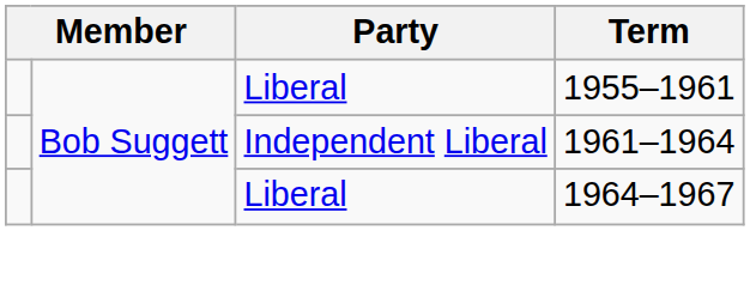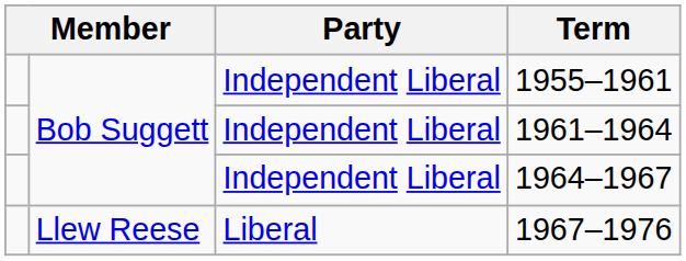1955–1961 | Party: Liberal -> Independent Liberal
1964–1967 | Party: Liberal -> Independent Liberal
+ row: Llew Reese | Liberal | 1967–1976
